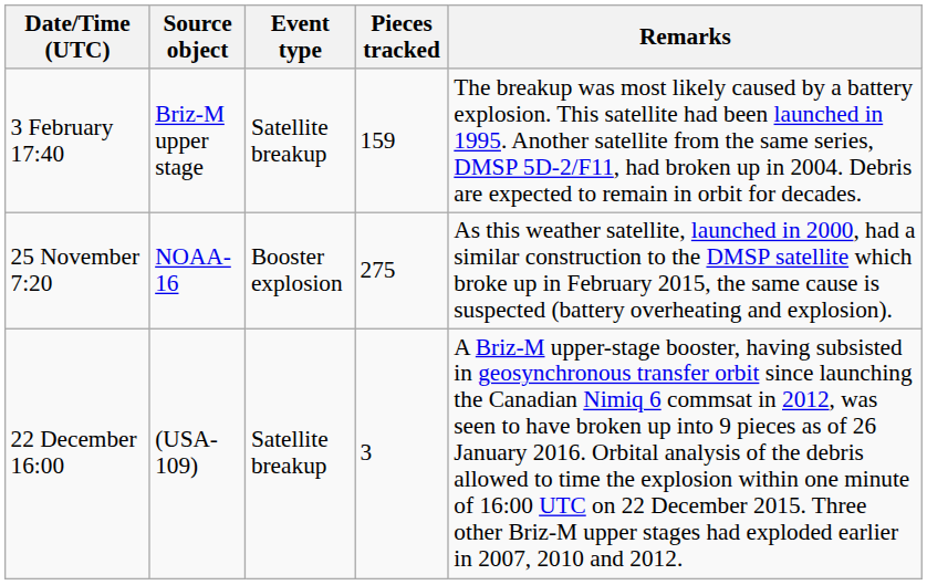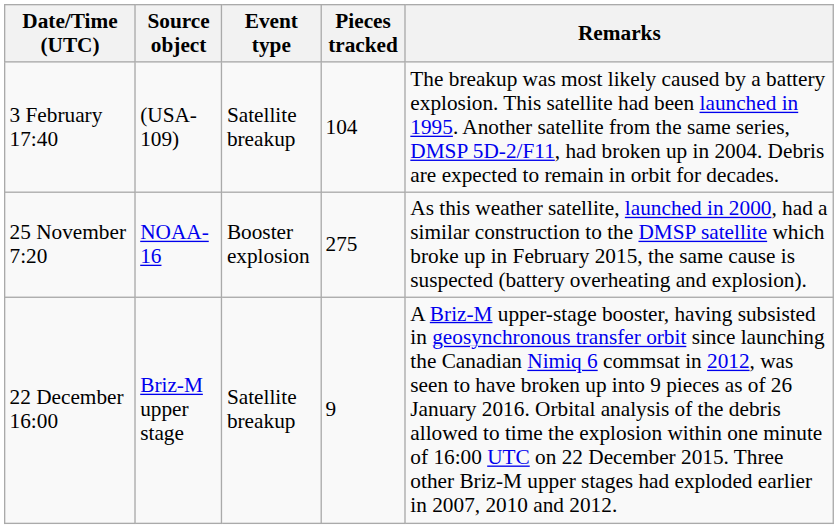3 February 17:40 | Source object: Briz-M upper stage -> (USA-109)
3 February 17:40 | Pieces tracked: 159 -> 104
22 December 16:00 | Source object: (USA-109) -> Briz-M upper stage
22 December 16:00 | Pieces tracked: 3 -> 9
